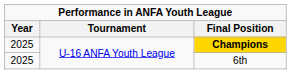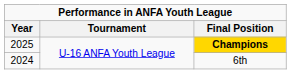6th | Year: 2025 -> 2024
